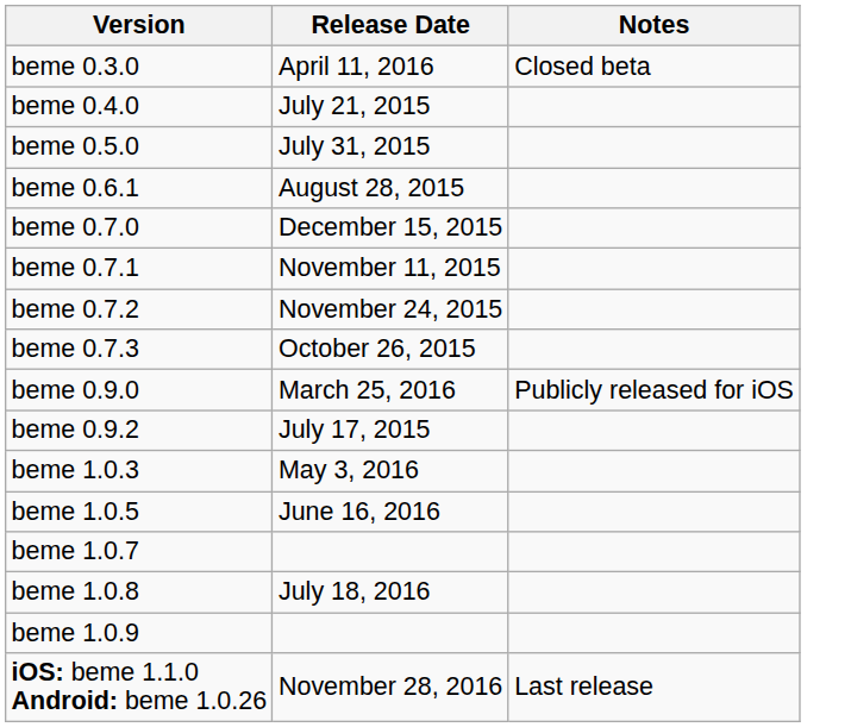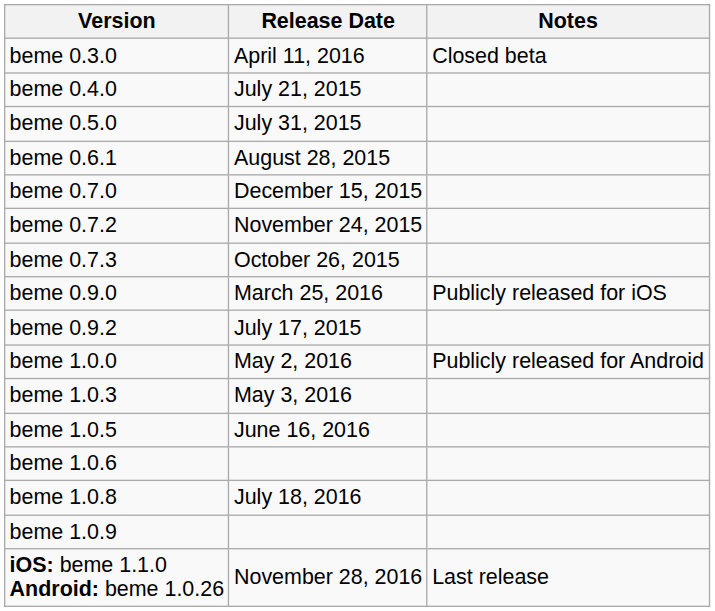- row: beme 0.7.1 | November 11, 2015
+ row: beme 1.0.0 | May 2, 2016 | Publicly released for Android
+ row: beme 1.0.6
- row: beme 1.0.7
